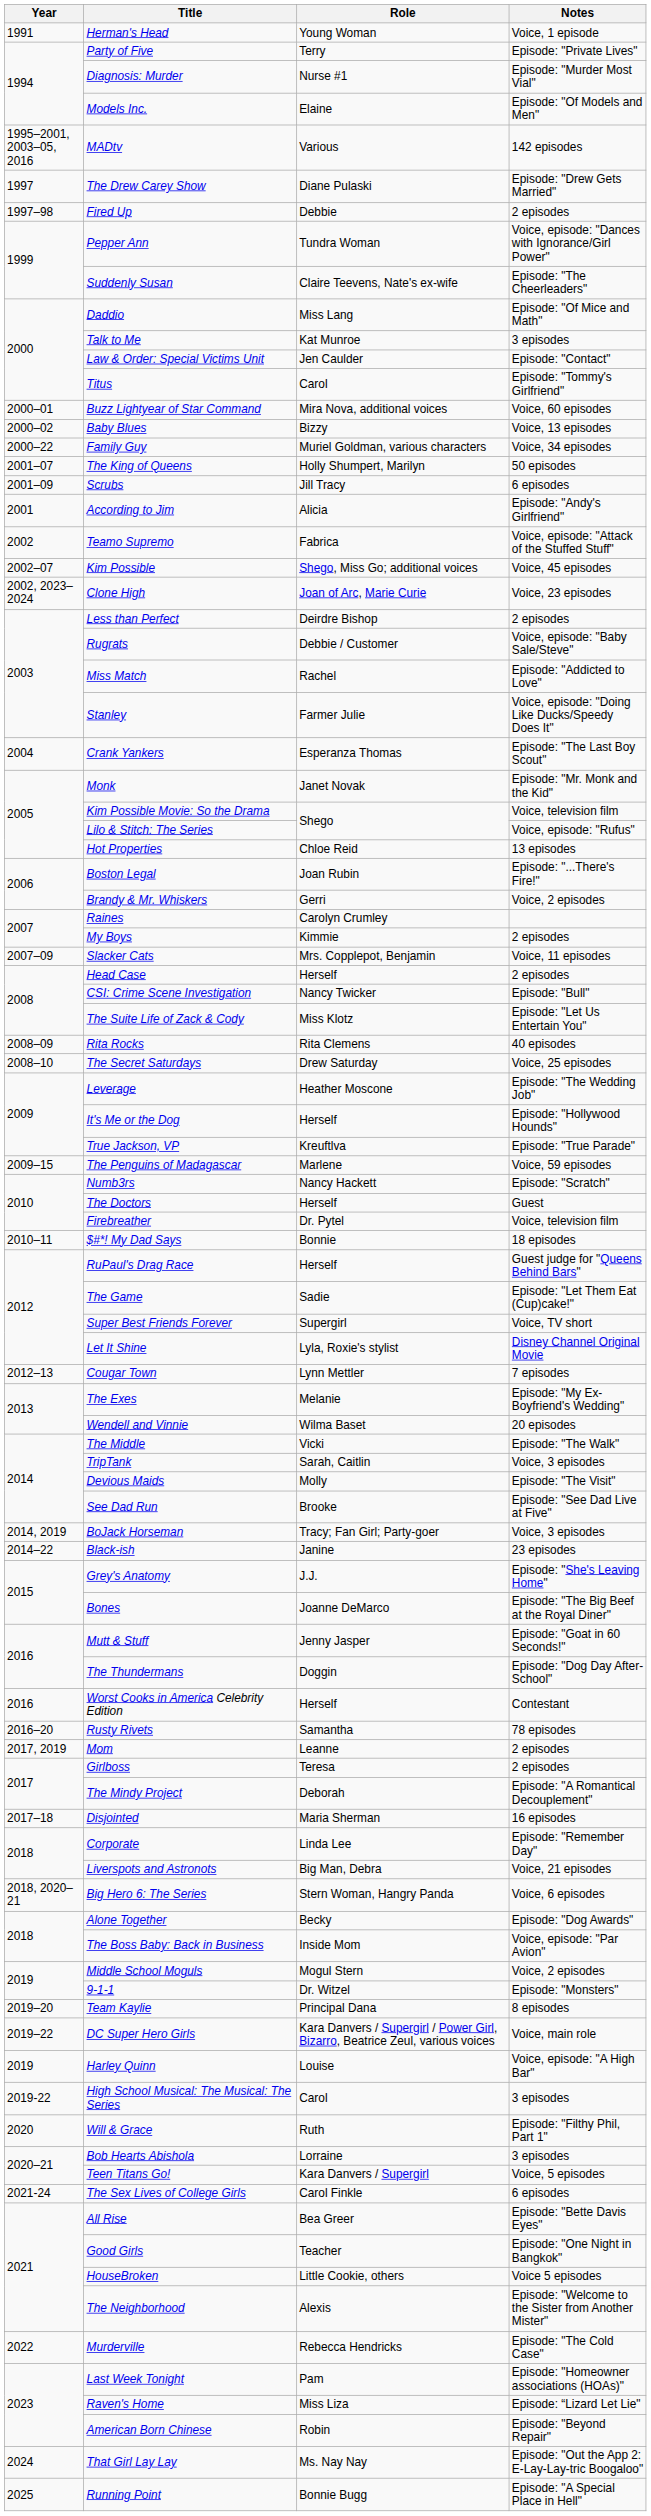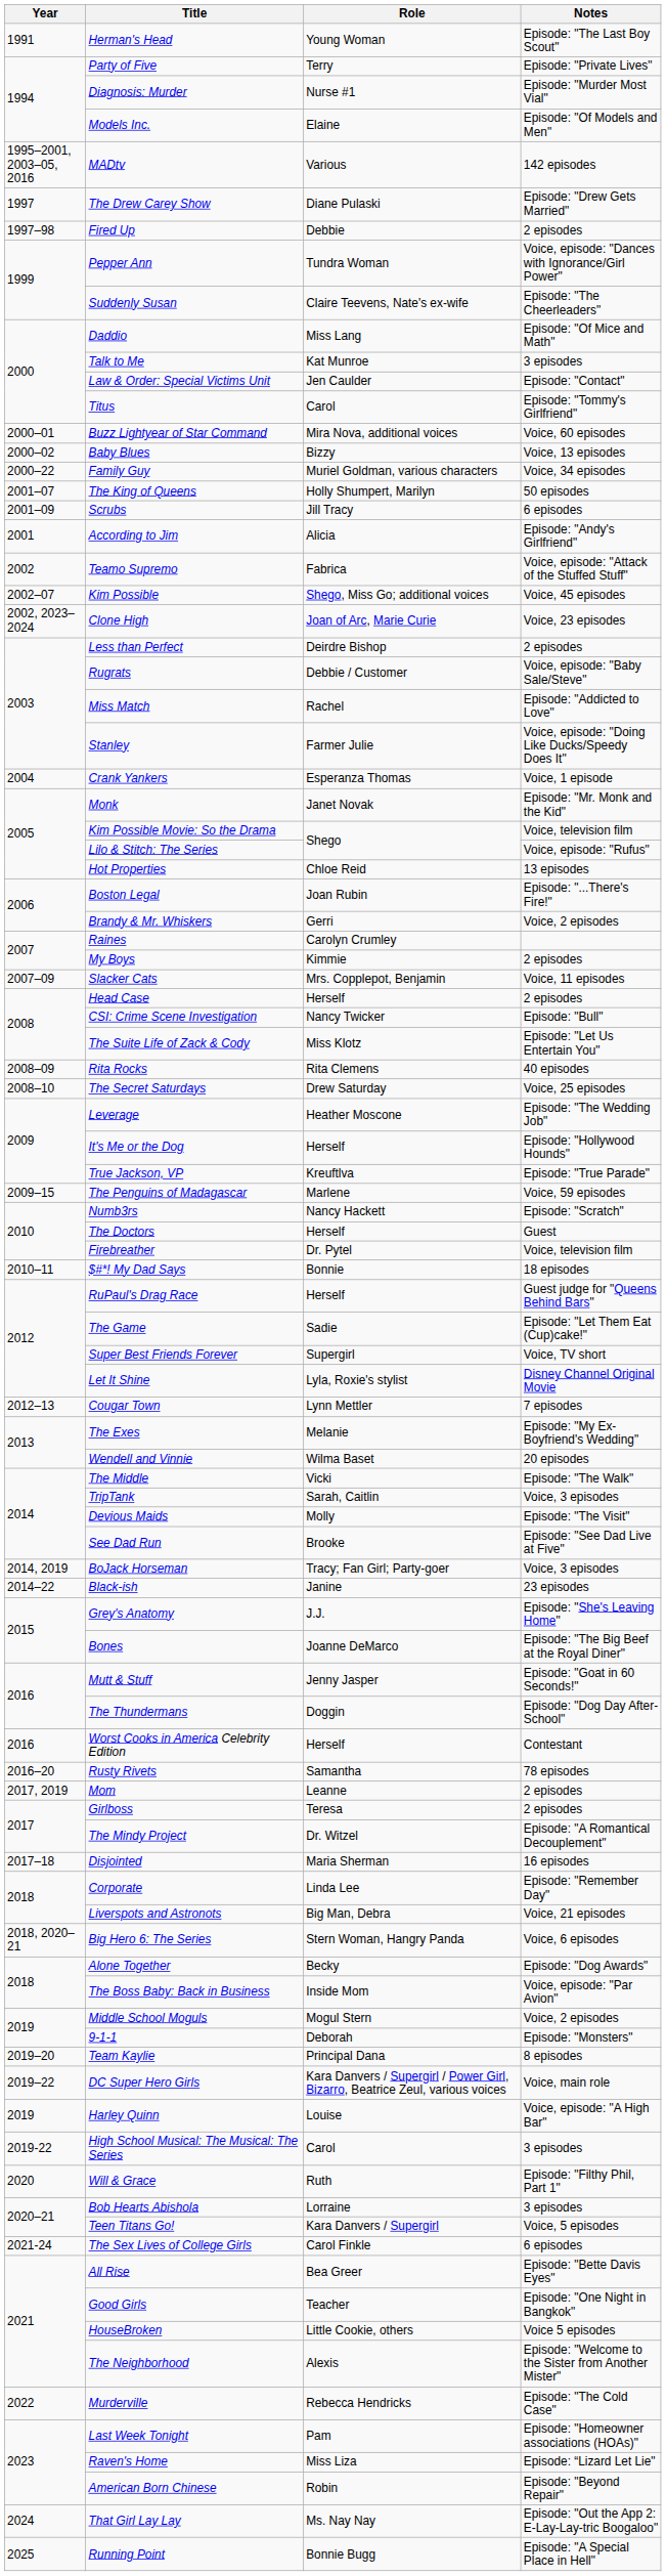Herman's Head | Notes: Voice, 1 episode -> Episode: "The Last Boy Scout"
Crank Yankers | Notes: Episode: "The Last Boy Scout" -> Voice, 1 episode
The Mindy Project | Role: Deborah -> Dr. Witzel
9-1-1 | Role: Dr. Witzel -> Deborah
